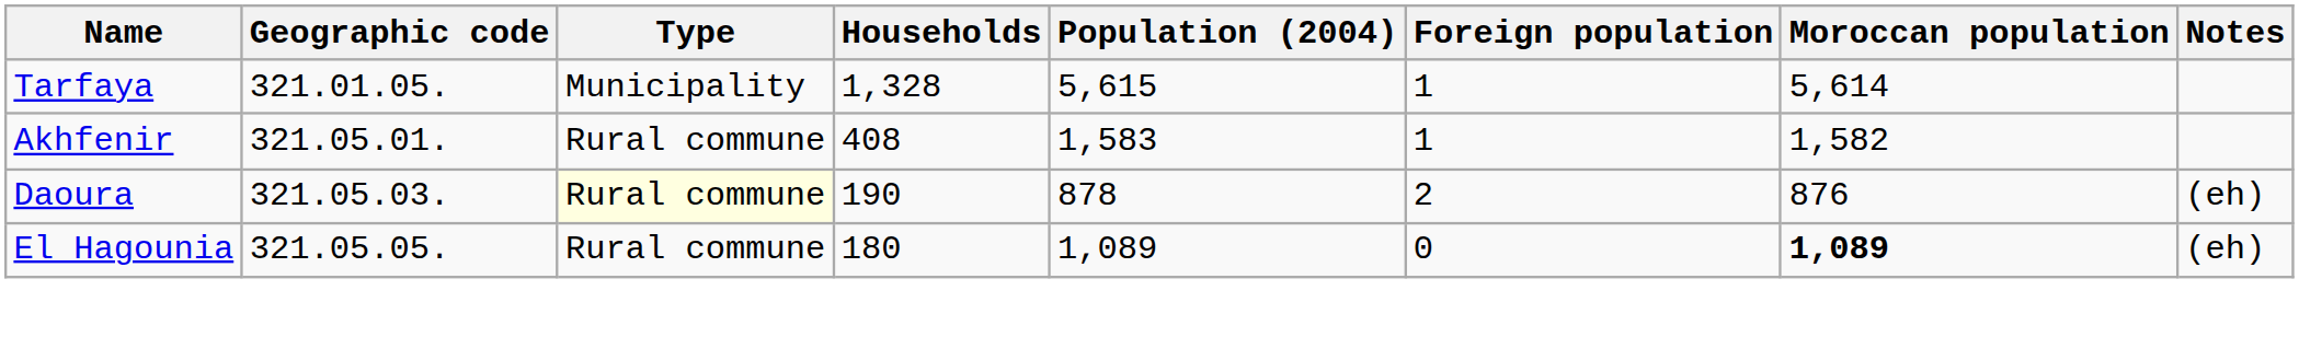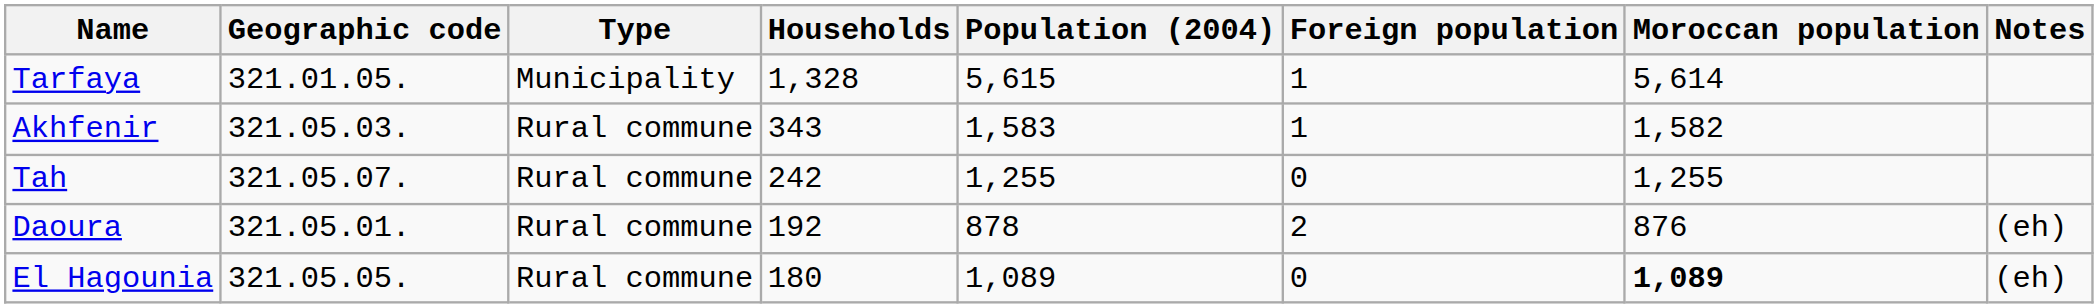Akhfenir | Geographic code: 321.05.01. -> 321.05.03.
Akhfenir | Households: 408 -> 343
+ row: Tah | 321.05.07. | Rural commune | 242 | 1,255 | 0 | 1,255
Daoura | Geographic code: 321.05.03. -> 321.05.01.
Daoura | Type: lightyellow background -> no background
Daoura | Households: 190 -> 192
